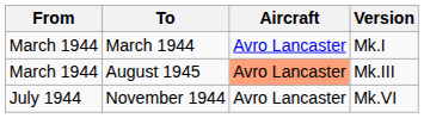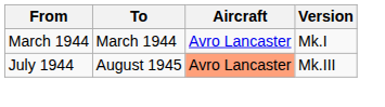August 1945 | From: March 1944 -> July 1944
- row: July 1944 | November 1944 | Avro Lancaster | Mk.VI
